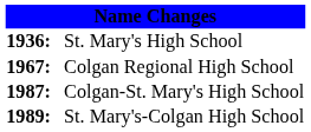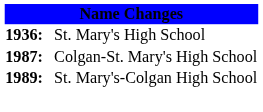- row: 1967: | Colgan Regional High School
